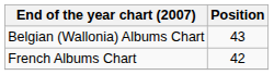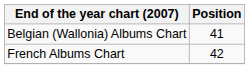Belgian (Wallonia) Albums Chart | Position: 43 -> 41
